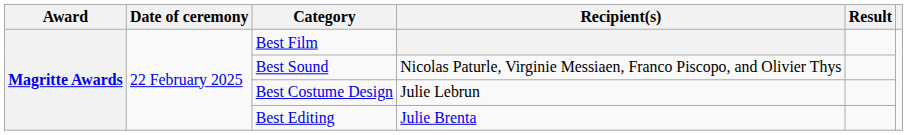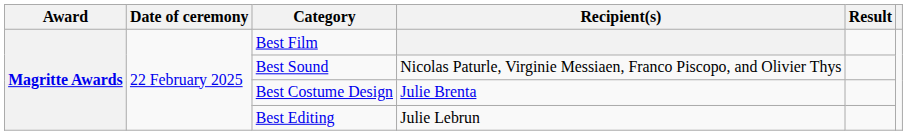Best Costume Design | Recipient(s): Julie Lebrun -> Julie Brenta
Best Editing | Recipient(s): Julie Brenta -> Julie Lebrun
